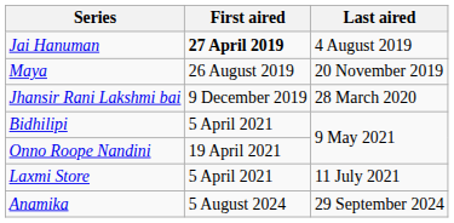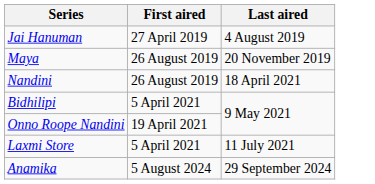Jai Hanuman | First aired: bold -> normal
- row: Jhansir Rani Lakshmi bai | 9 December 2019 | 28 March 2020
+ row: Nandini | 26 August 2019 | 18 April 2021
